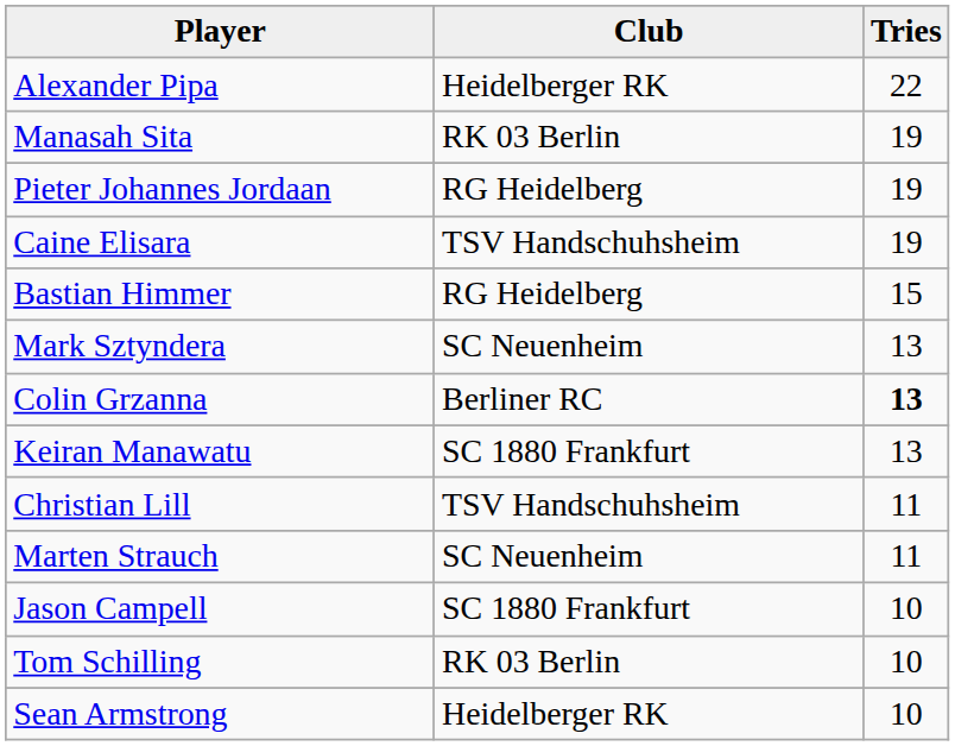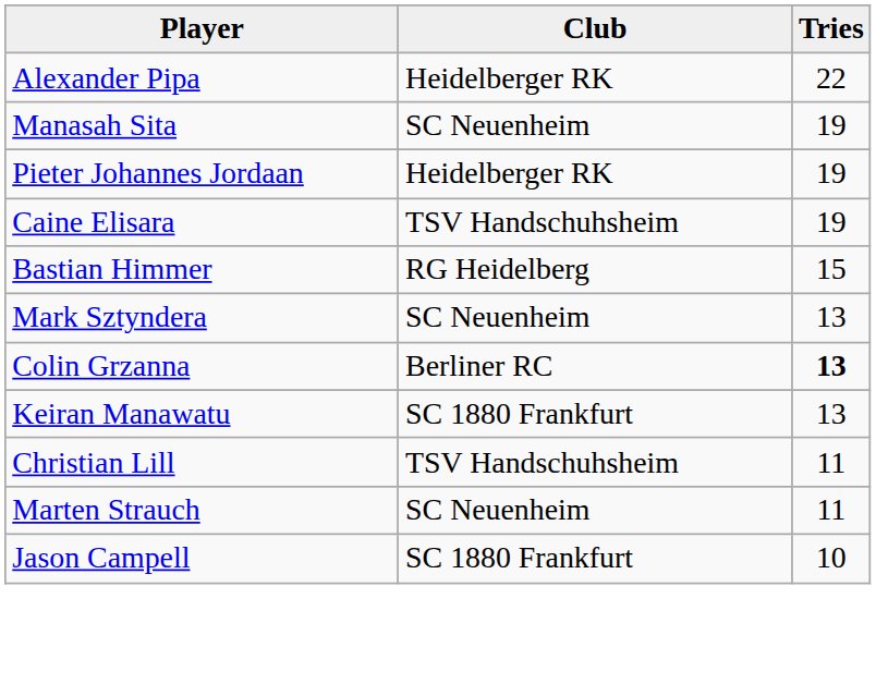Manasah Sita | Club: RK 03 Berlin -> SC Neuenheim
Pieter Johannes Jordaan | Club: RG Heidelberg -> Heidelberger RK
- row: Tom Schilling | RK 03 Berlin | 10
- row: Sean Armstrong | Heidelberger RK | 10
